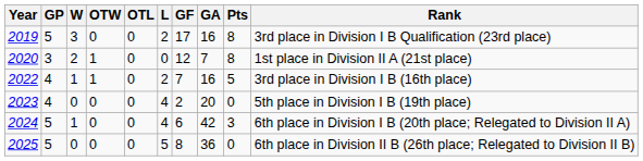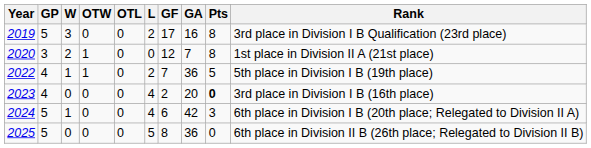2022 | GA: 16 -> 36
2022 | Rank: 3rd place in Division I B (16th place) -> 5th place in Division I B (19th place)
2023 | Pts: normal -> bold
2023 | Rank: 5th place in Division I B (19th place) -> 3rd place in Division I B (16th place)
